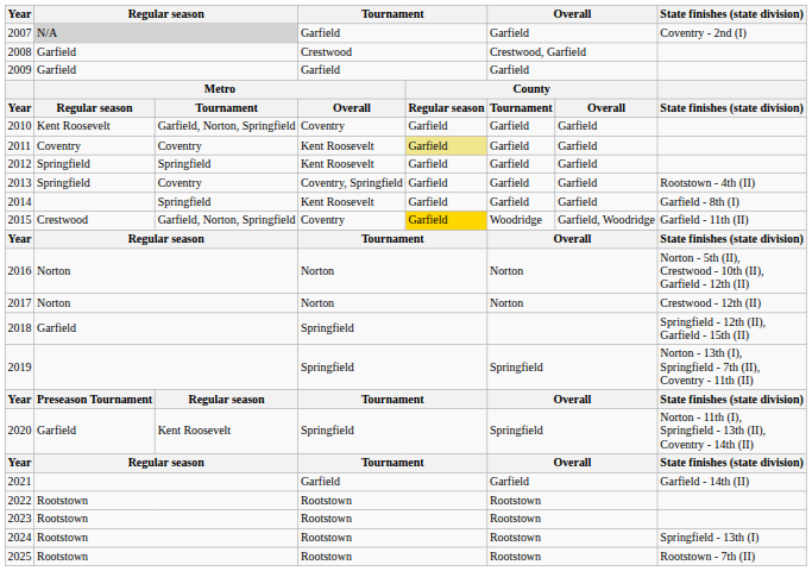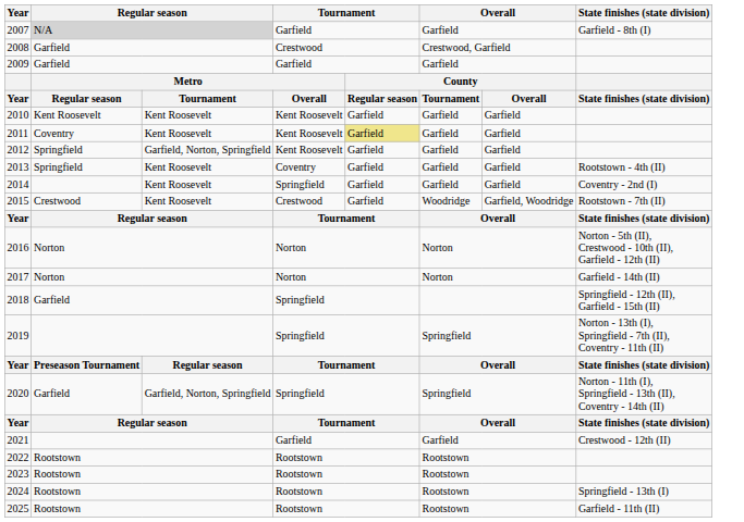2007 | State finishes (state division): Coventry - 2nd (I) -> Garfield - 8th (I)
2010 | column 3: Garfield, Norton, Springfield -> Kent Roosevelt
2010 | column 4: Coventry -> Kent Roosevelt
2011 | column 3: Coventry -> Kent Roosevelt
2012 | column 3: Springfield -> Garfield, Norton, Springfield
2013 | column 3: Coventry -> Kent Roosevelt
2013 | column 4: Coventry, Springfield -> Coventry
2014 | column 3: Springfield -> Kent Roosevelt
2014 | column 4: Kent Roosevelt -> Springfield
2014 | State finishes (state division): Garfield - 8th (I) -> Coventry - 2nd (I)
2015 | column 3: Garfield, Norton, Springfield -> Kent Roosevelt
2015 | column 4: Coventry -> Crestwood
2015 | column 5: gold background -> no background
2015 | State finishes (state division): Garfield - 11th (II) -> Rootstown - 7th (II)
2017 | State finishes (state division): Crestwood - 12th (II) -> Garfield - 14th (II)
2020 | column 3: Kent Roosevelt -> Garfield, Norton, Springfield
2021 | State finishes (state division): Garfield - 14th (II) -> Crestwood - 12th (II)
2025 | State finishes (state division): Rootstown - 7th (II) -> Garfield - 11th (II)
